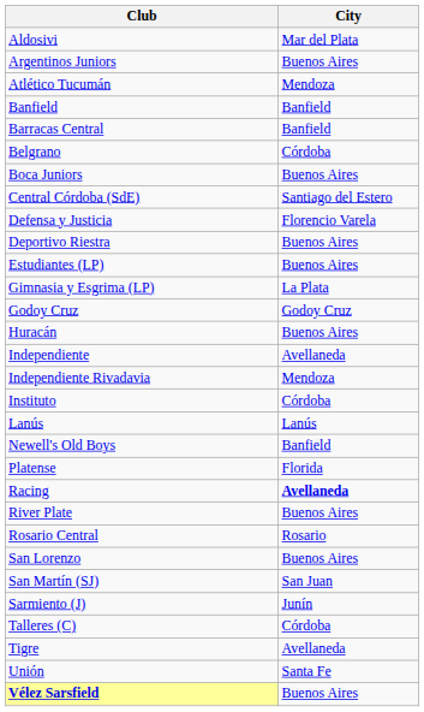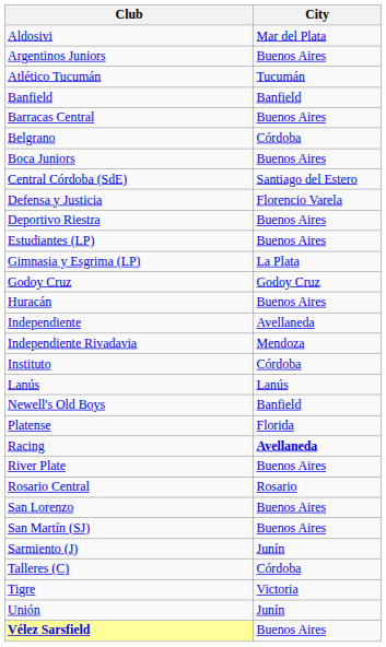Atlético Tucumán | City: Mendoza -> Tucumán
Barracas Central | City: Banfield -> Buenos Aires
San Martín (SJ) | City: San Juan -> Buenos Aires
Tigre | City: Avellaneda -> Victoria
Unión | City: Santa Fe -> Junín
